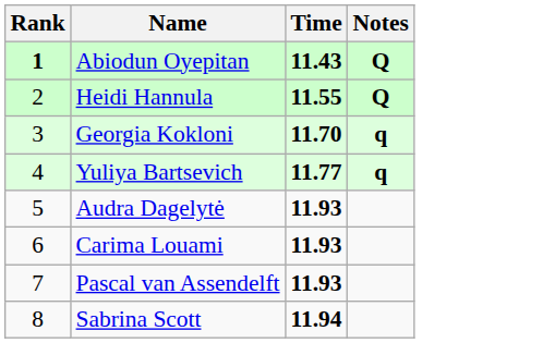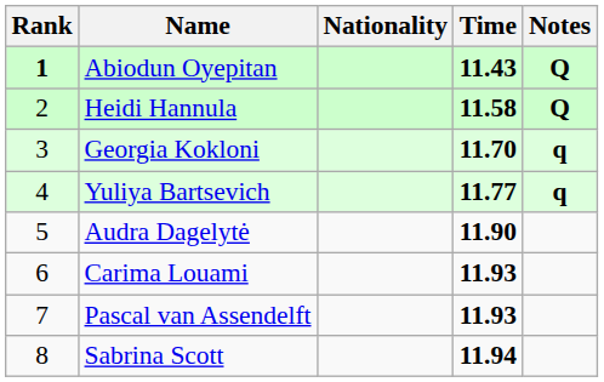+ column: Nationality
Heidi Hannula | Time: 11.55 -> 11.58
Audra Dagelytė | Time: 11.93 -> 11.90
